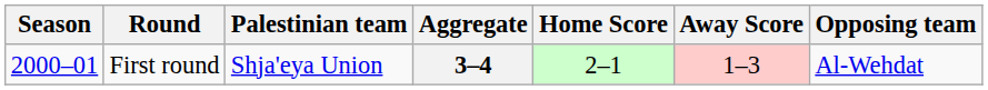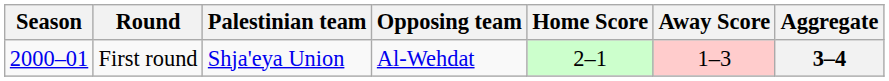columns swapped: Opposing team <-> Aggregate
